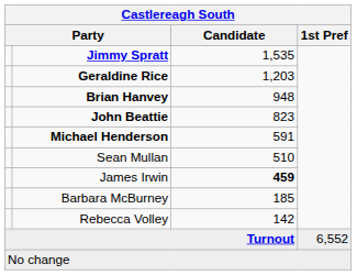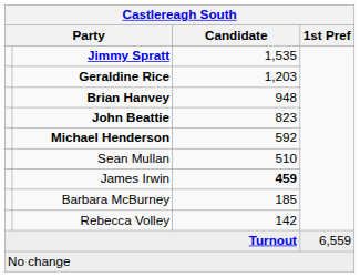Michael Henderson | Candidate: 591 -> 592
Turnout | 1st Pref: 6,552 -> 6,559
